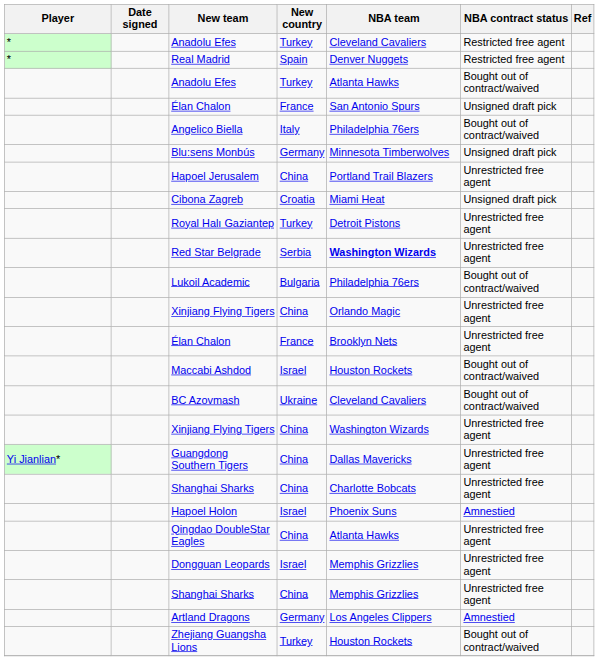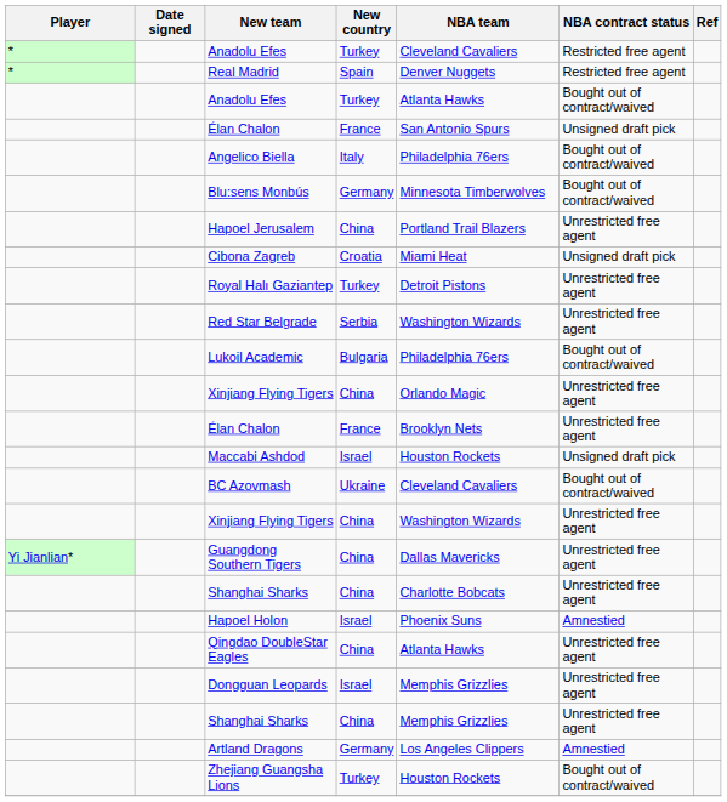Blu:sens Monbús | NBA contract status: Unsigned draft pick -> Bought out of contract/waived
Red Star Belgrade | NBA team: bold -> normal
Maccabi Ashdod | NBA contract status: Bought out of contract/waived -> Unsigned draft pick
